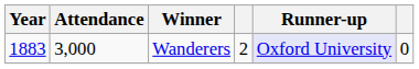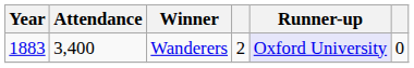Wanderers | Attendance: 3,000 -> 3,400
